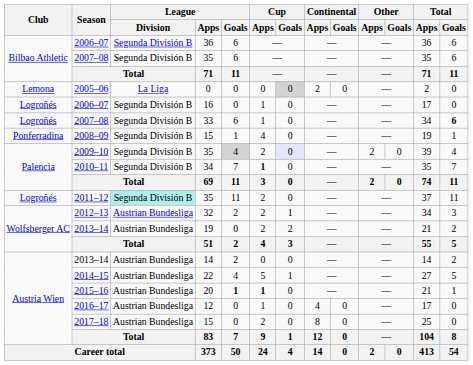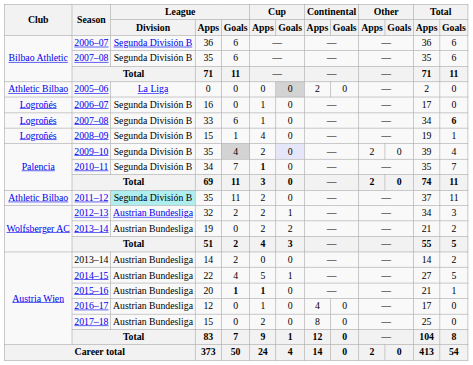2005–06 | Club: Lemona -> Athletic Bilbao
2008–09 | Club: Ponferradina -> Logroñés
2011–12 | Club: Logroñés -> Athletic Bilbao
